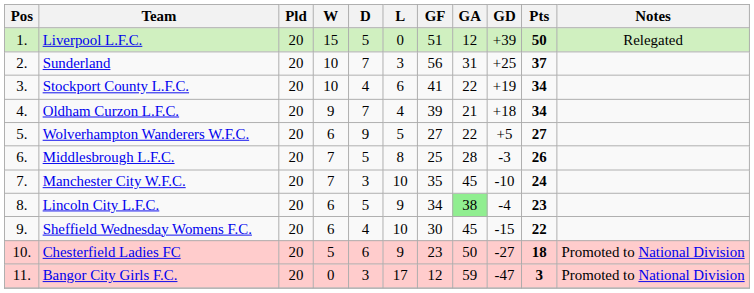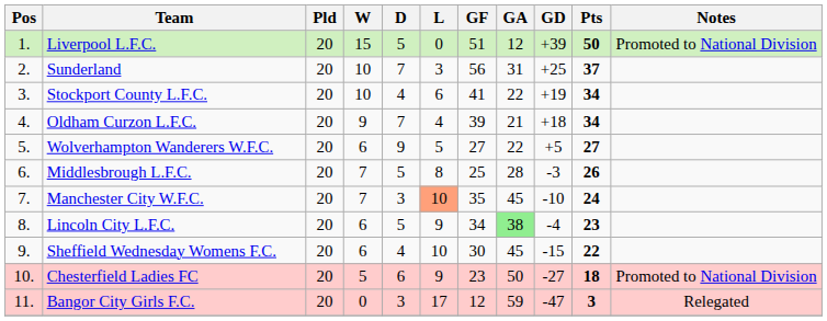Liverpool L.F.C. | Notes: Relegated -> Promoted to National Division
Manchester City W.F.C. | L: no background -> lightsalmon background
Bangor City Girls F.C. | Notes: Promoted to National Division -> Relegated
